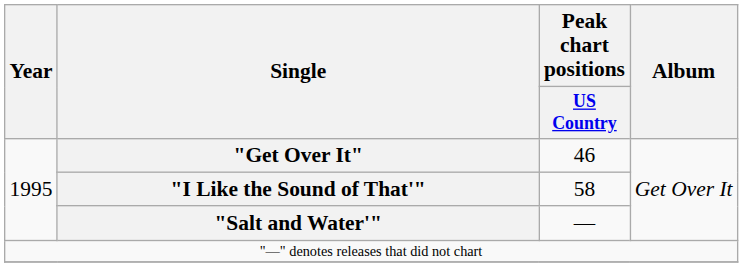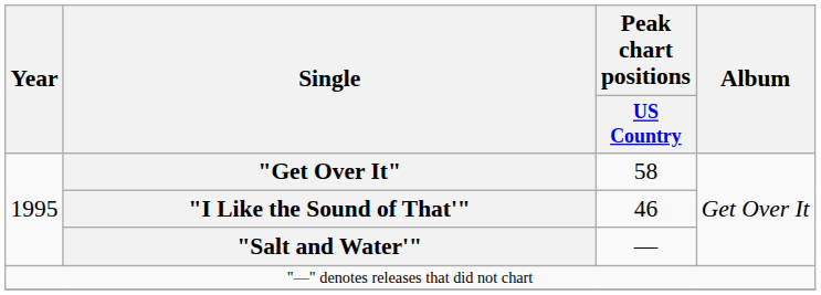"Get Over It" | Peak chart positions / US Country: 46 -> 58
"I Like the Sound of That'" | Peak chart positions / US Country: 58 -> 46
